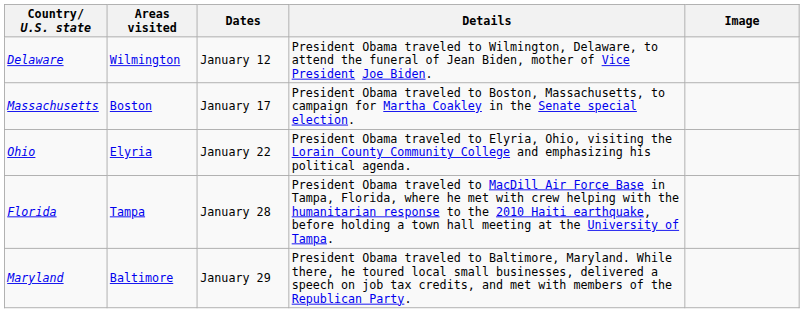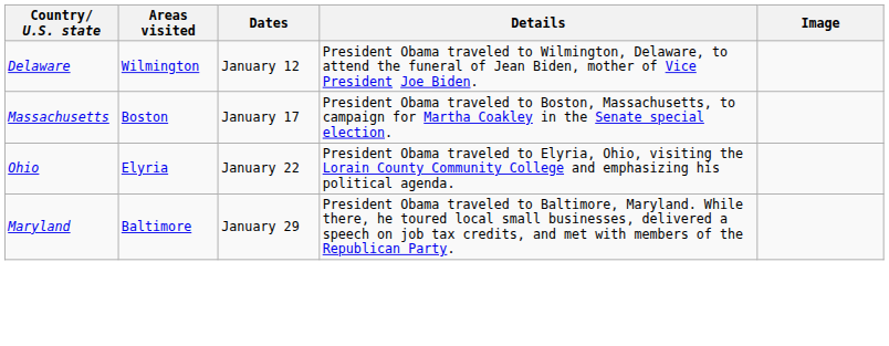- row: Florida | Tampa | January 28 | President Obama traveled to MacDill Air Force Base in Tampa, Florida, where he met with crew helping with the humanitarian response to the 2010 Haiti earthquake, before holding a town hall meeting at the University of Tampa.
